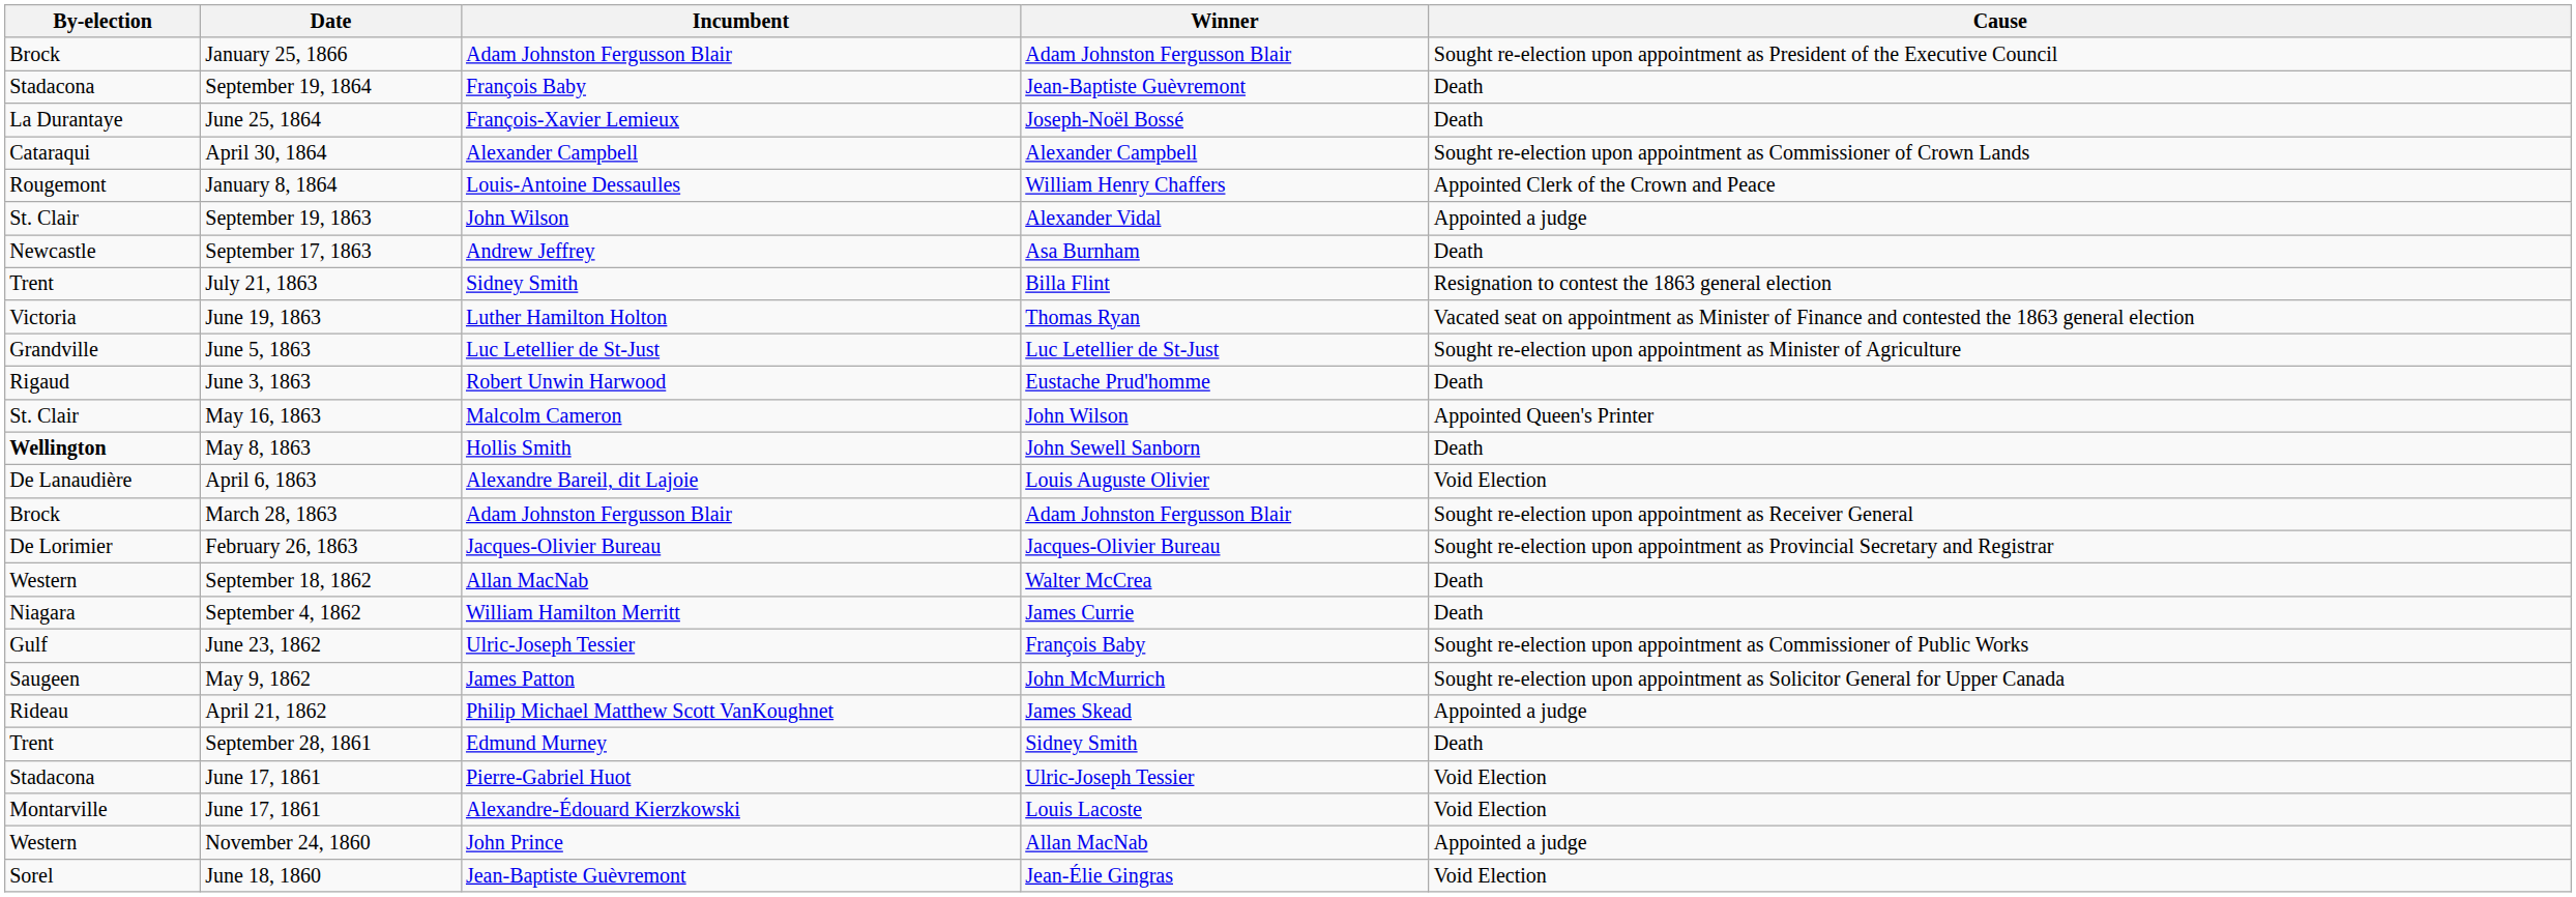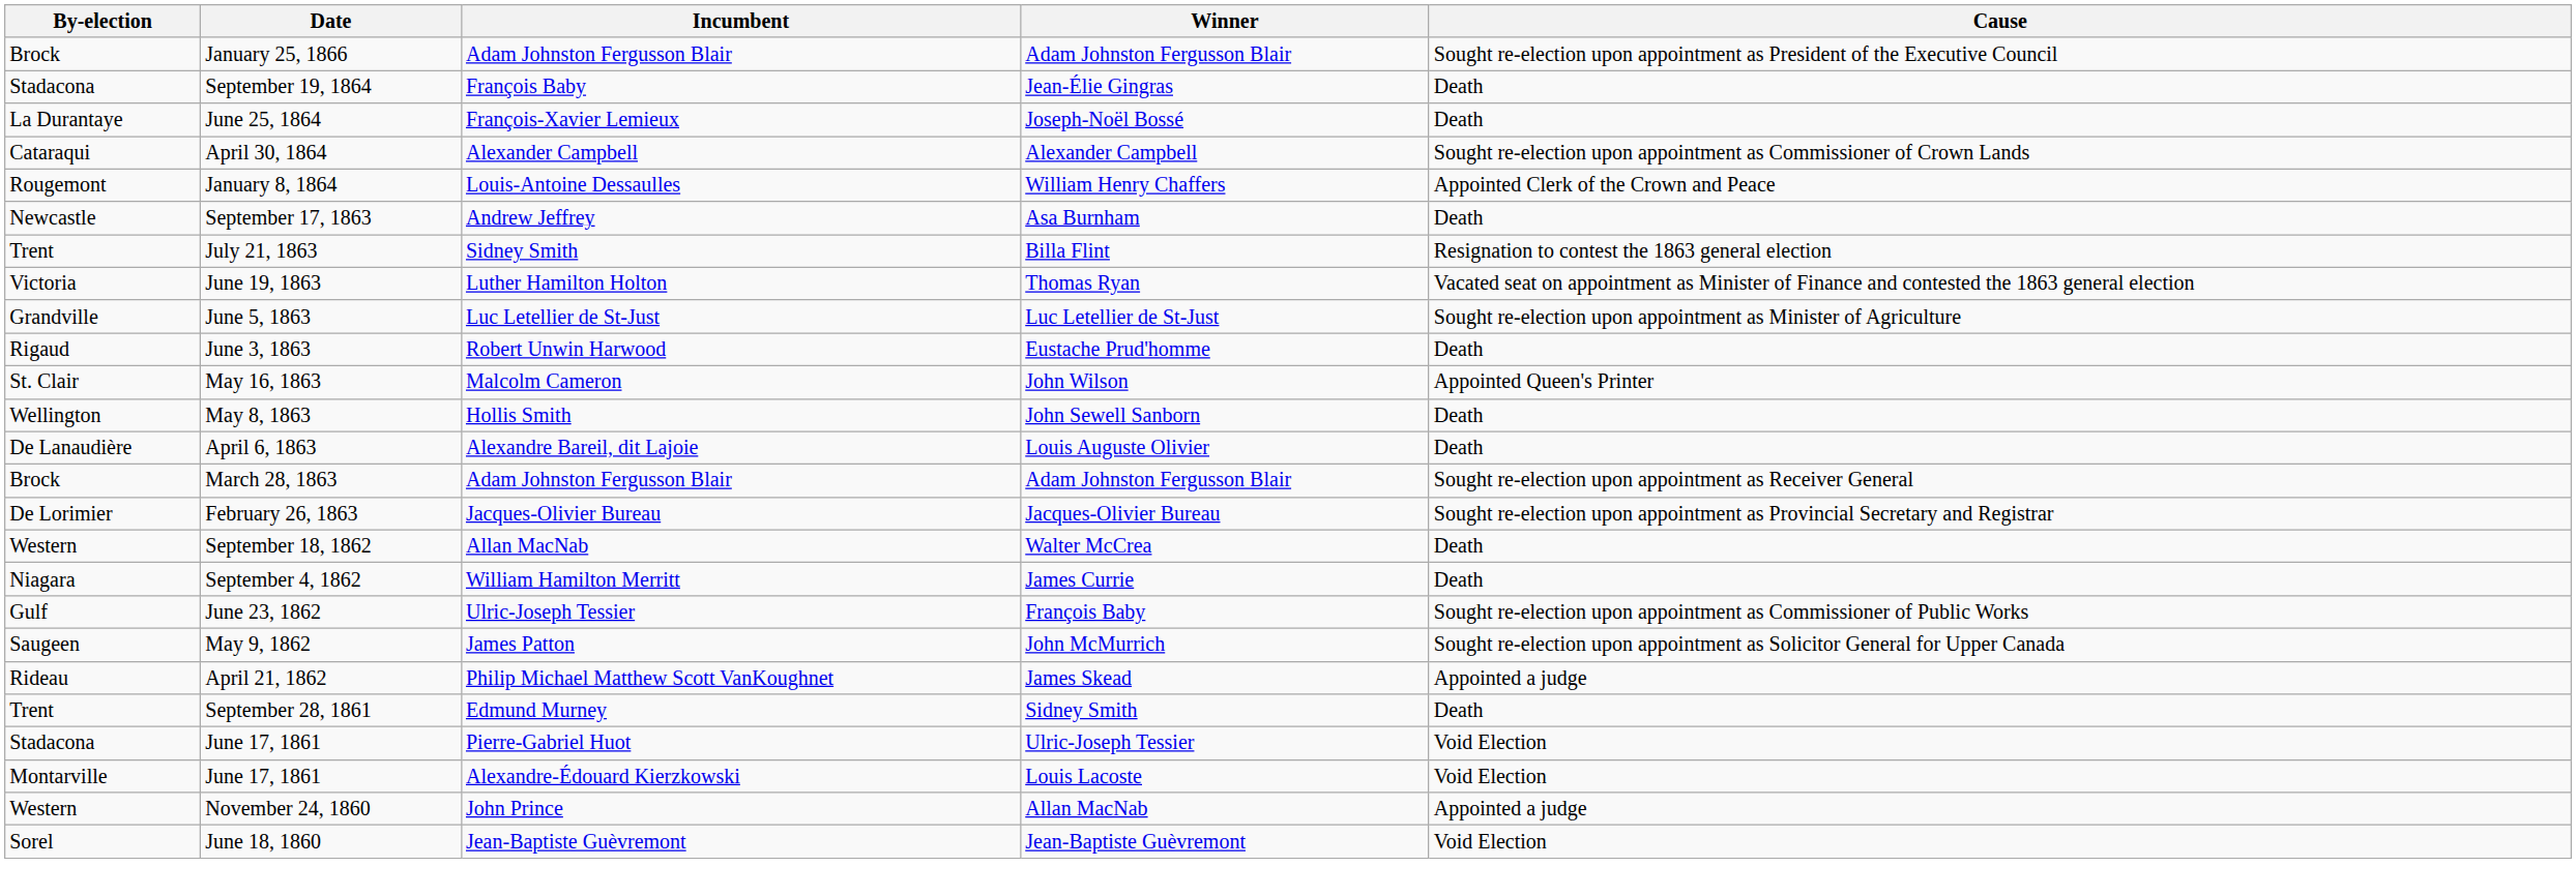September 19, 1864 | Winner: Jean-Baptiste Guèvremont -> Jean-Élie Gingras
- row: St. Clair | September 19, 1863 | John Wilson | Alexander Vidal | Appointed a judge
May 8, 1863 | By-election: bold -> normal
April 6, 1863 | Cause: Void Election -> Death
June 18, 1860 | Winner: Jean-Élie Gingras -> Jean-Baptiste Guèvremont
